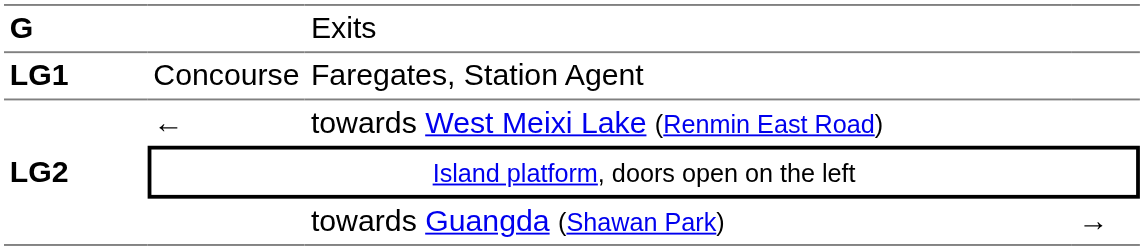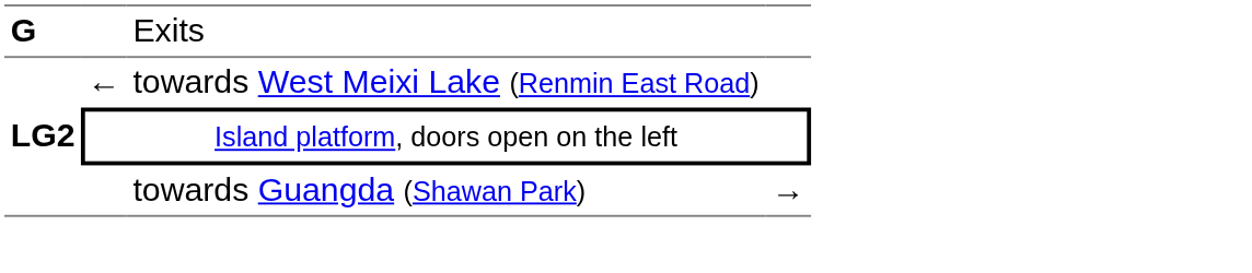- row: LG1 | Concourse | Faregates, Station Agent
